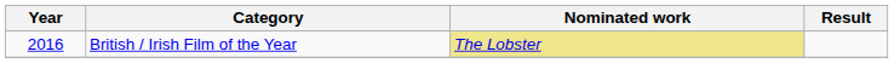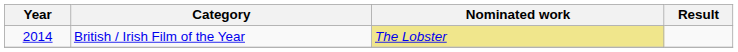British / Irish Film of the Year | Year: 2016 -> 2014
